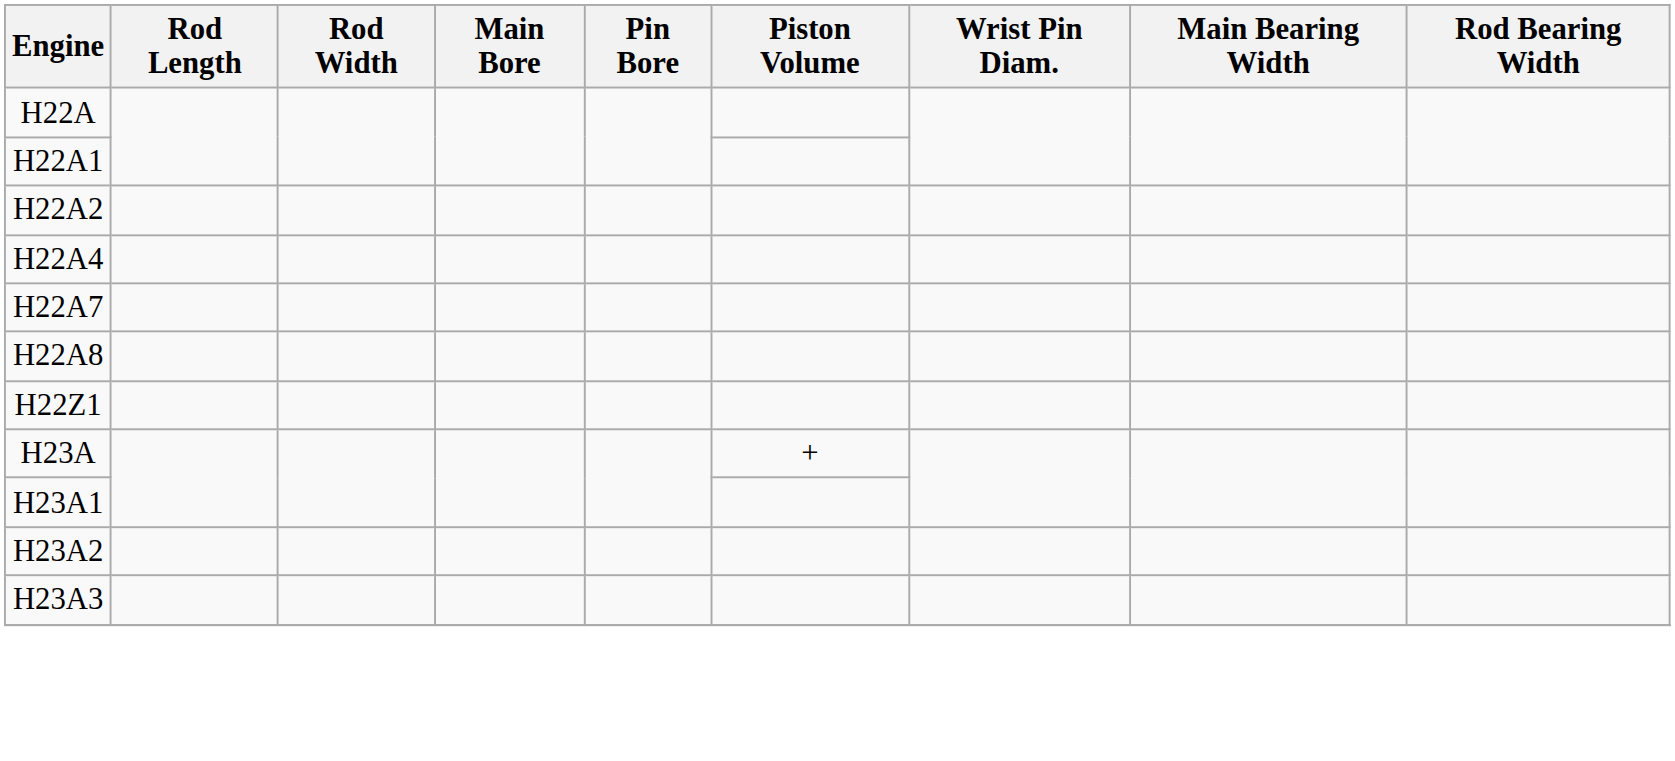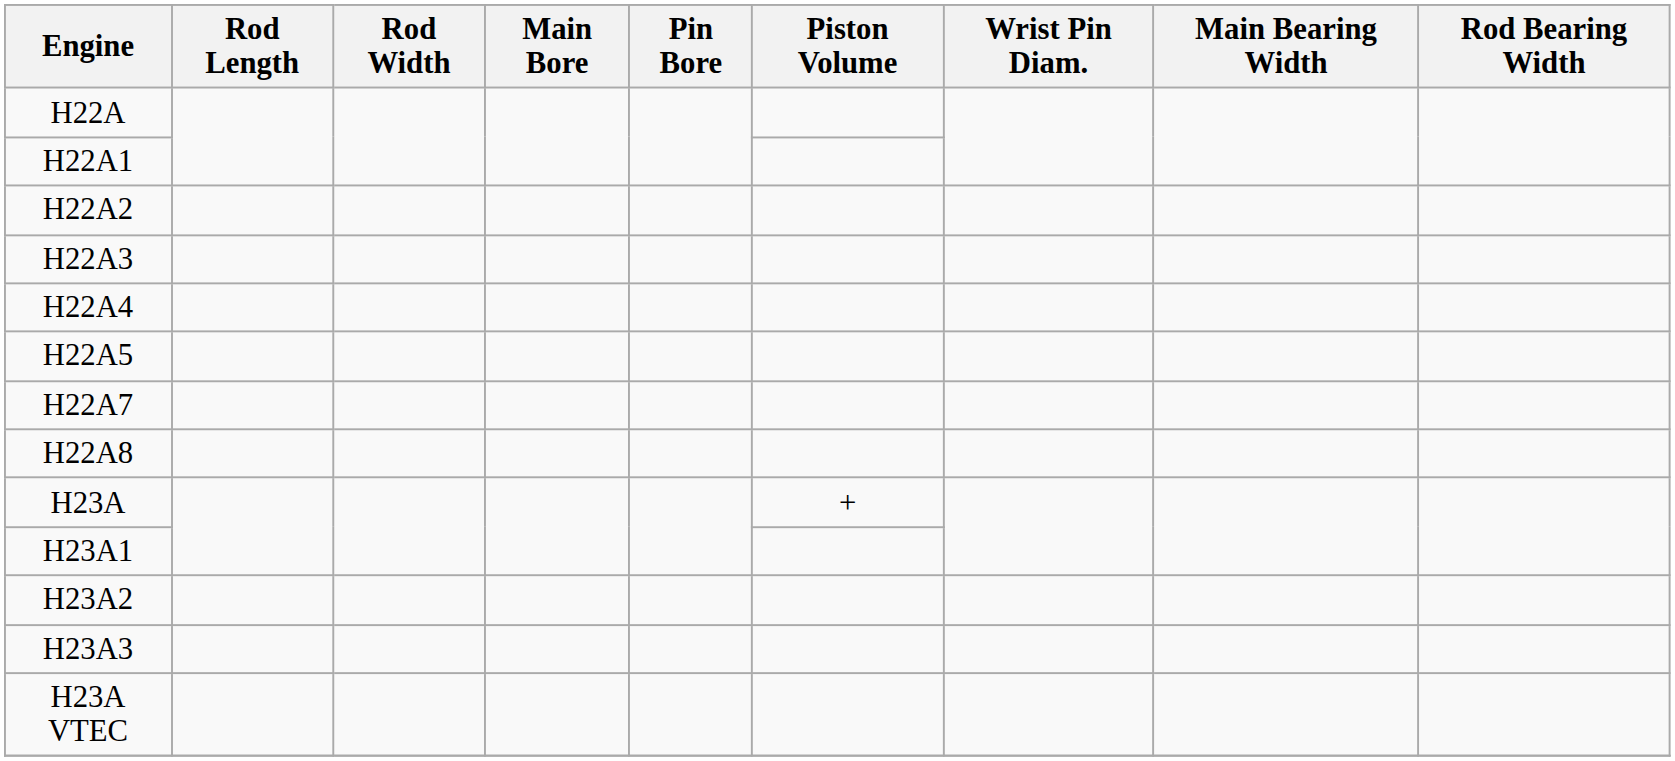+ row: H22A3
+ row: H22A5
- row: H22Z1
+ row: H23A VTEC
